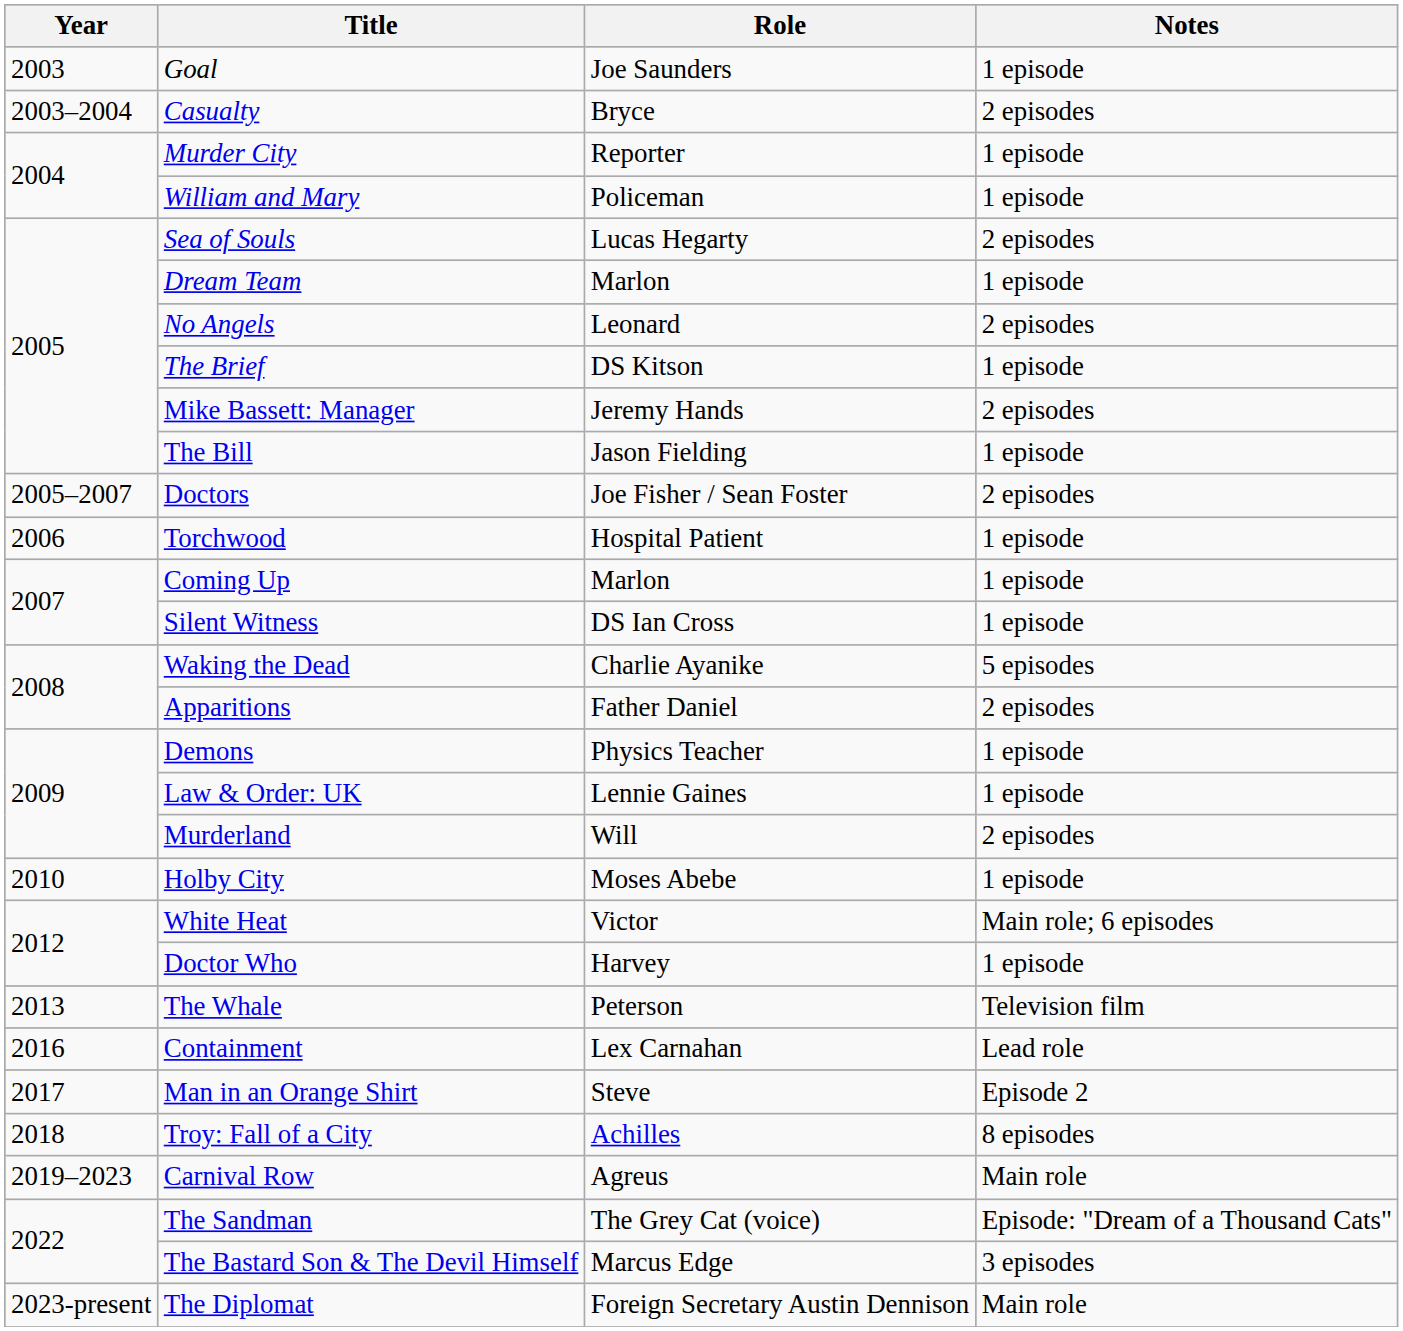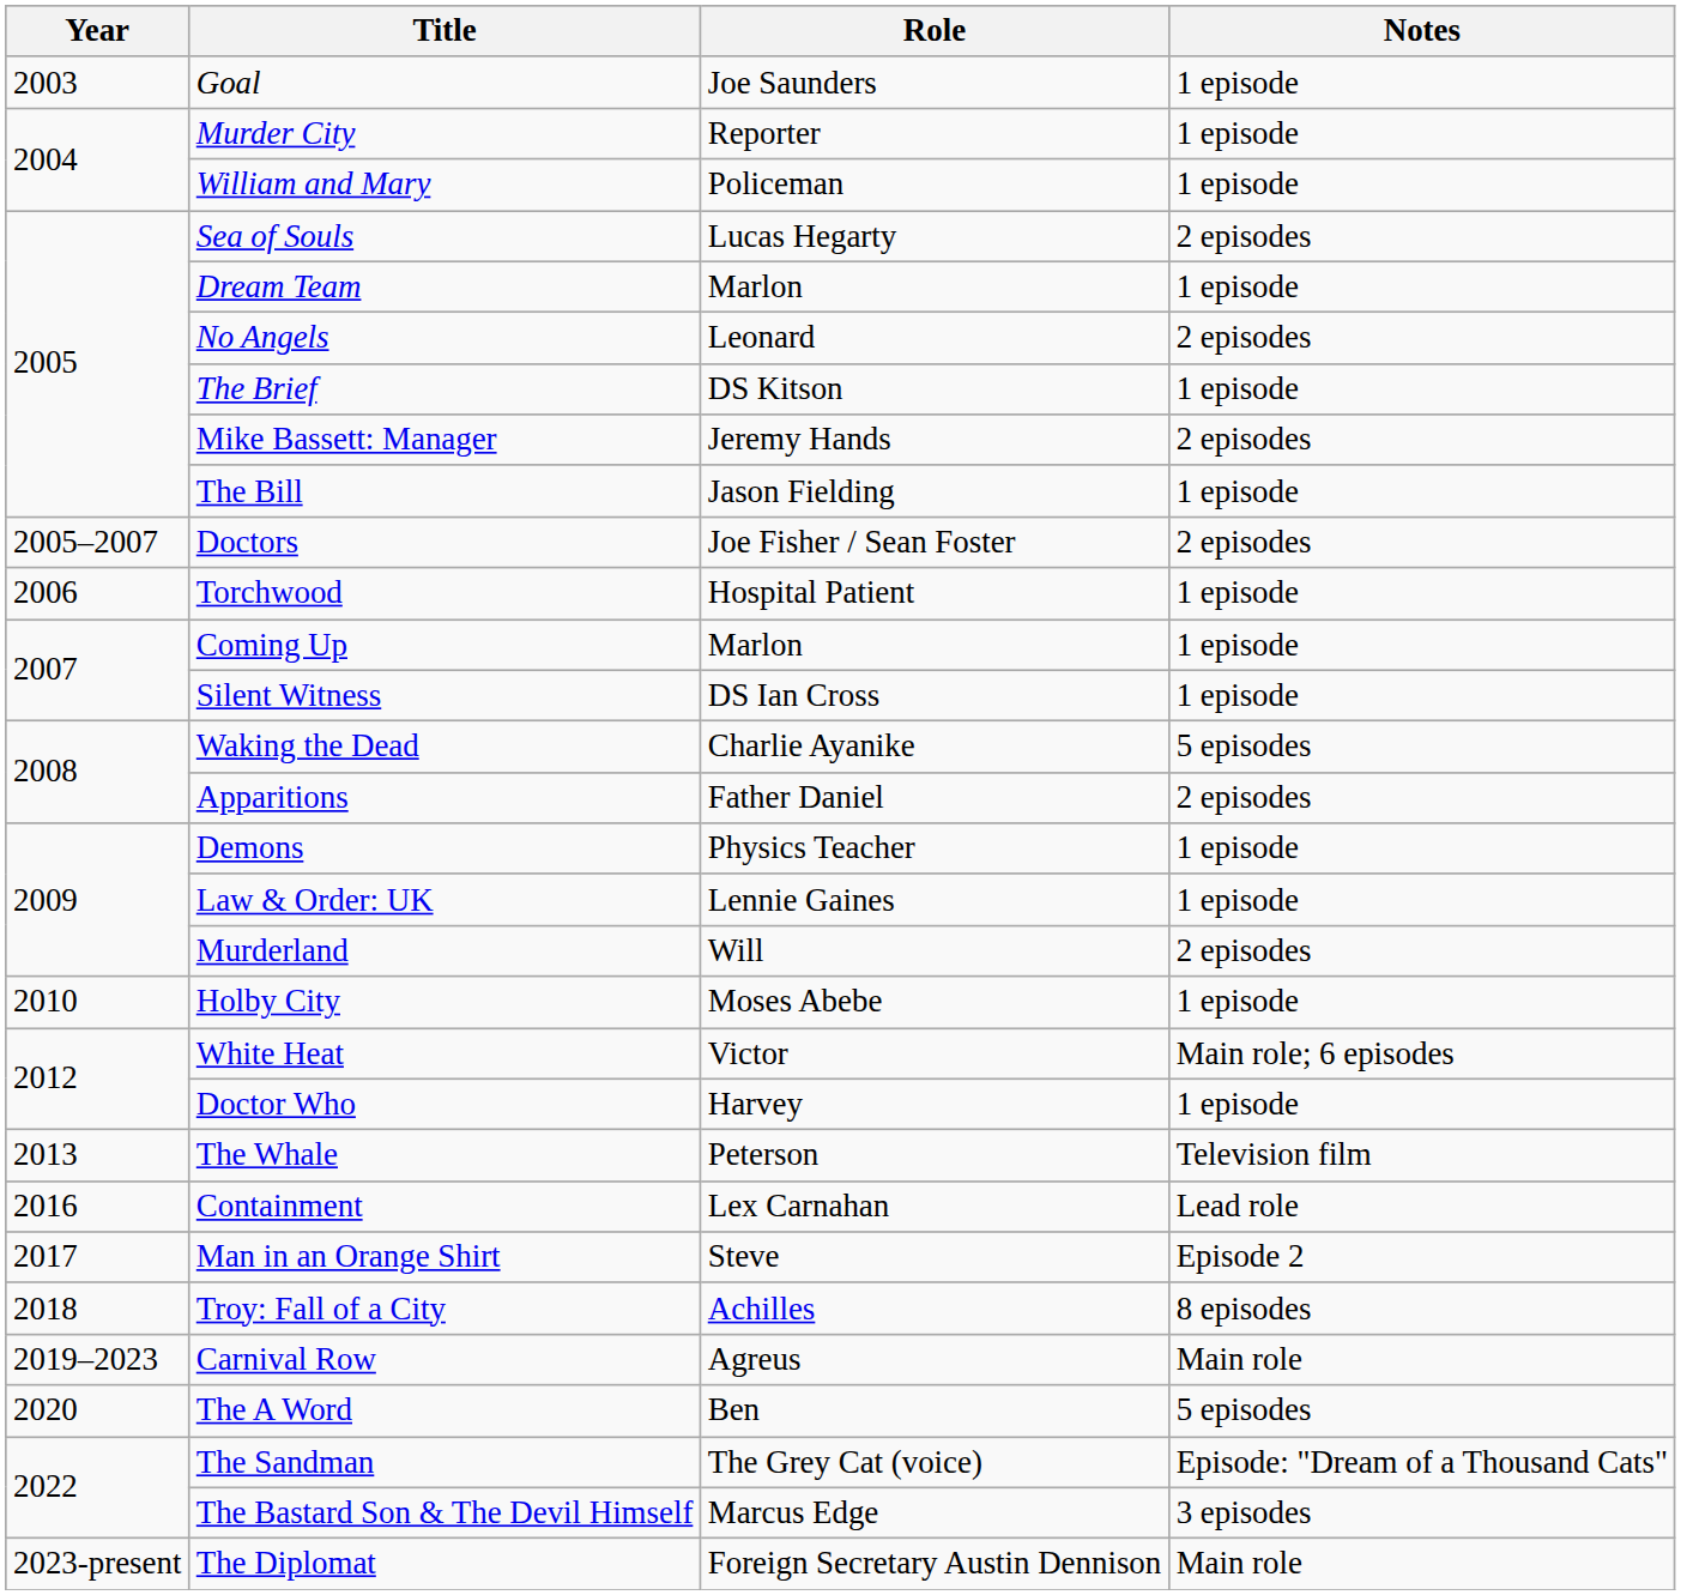- row: 2003–2004 | Casualty | Bryce | 2 episodes
+ row: 2020 | The A Word | Ben | 5 episodes
